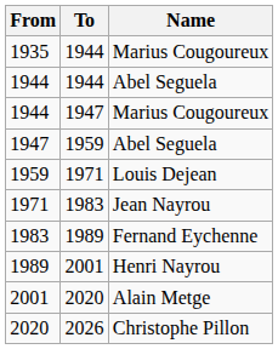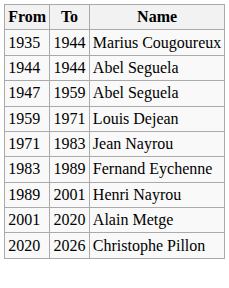- row: 1944 | 1947 | Marius Cougoureux
